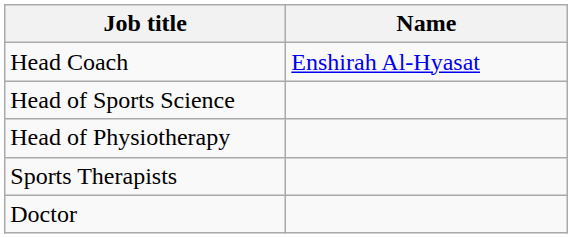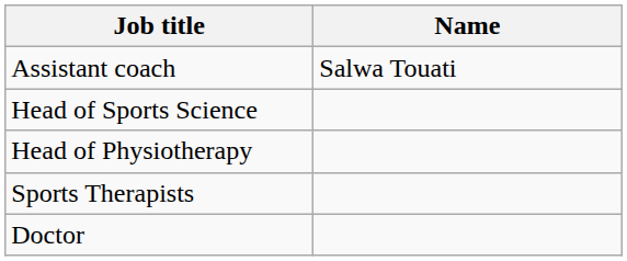- row: Head Coach | Enshirah Al-Hyasat
+ row: Assistant coach | Salwa Touati
